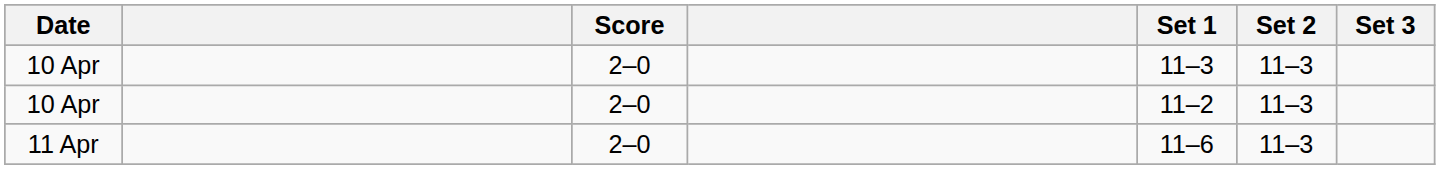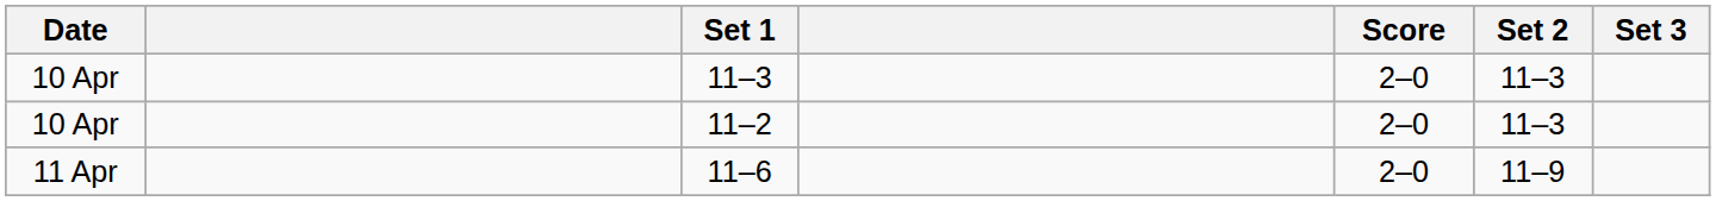columns swapped: Score <-> Set 1
11 Apr | Set 2: 11–3 -> 11–9
